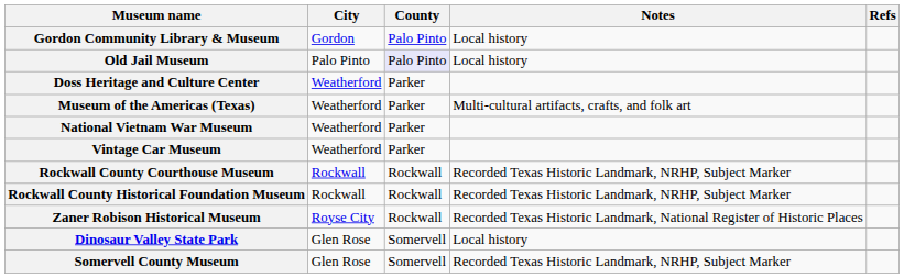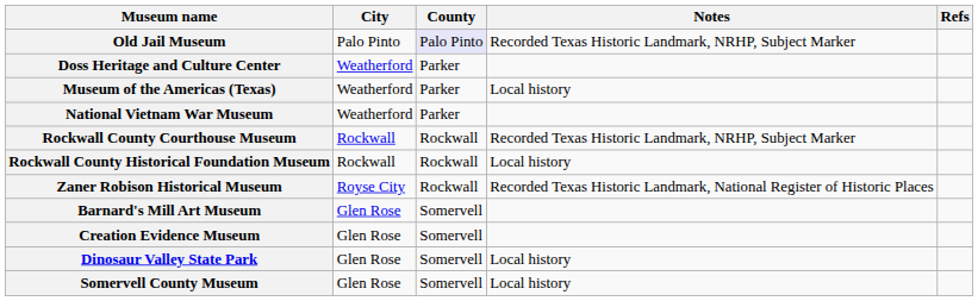- row: Gordon Community Library & Museum | Gordon | Palo Pinto | Local history
Old Jail Museum | Notes: Local history -> Recorded Texas Historic Landmark, NRHP, Subject Marker
Museum of the Americas (Texas) | Notes: Multi-cultural artifacts, crafts, and folk art -> Local history
- row: Vintage Car Museum | Weatherford | Parker
Rockwall County Historical Foundation Museum | Notes: Recorded Texas Historic Landmark, NRHP, Subject Marker -> Local history
+ row: Barnard's Mill Art Museum | Glen Rose | Somervell
+ row: Creation Evidence Museum | Glen Rose | Somervell
Somervell County Museum | Notes: Recorded Texas Historic Landmark, NRHP, Subject Marker -> Local history
